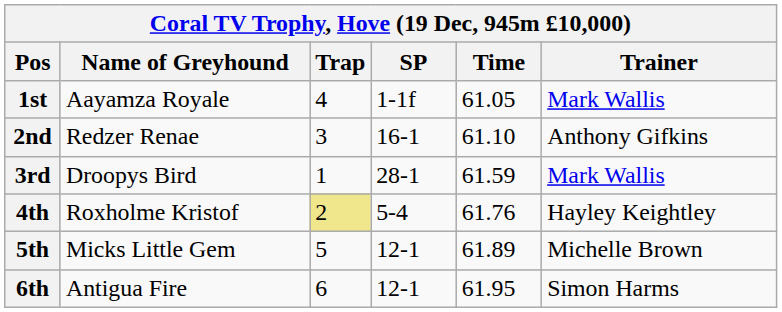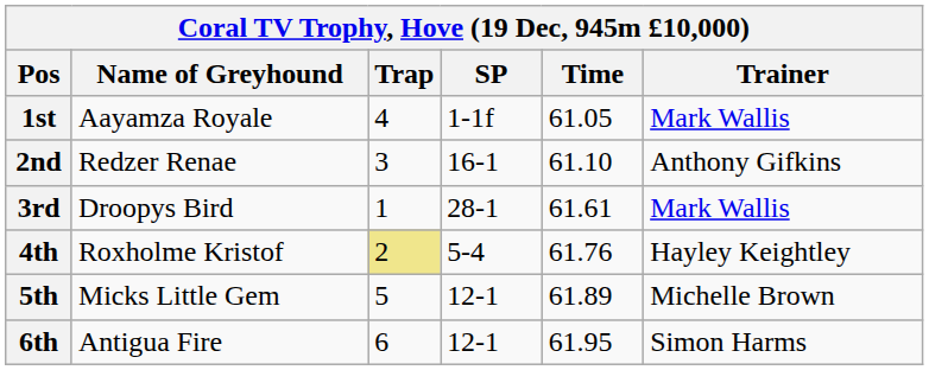3rd | Time: 61.59 -> 61.61
